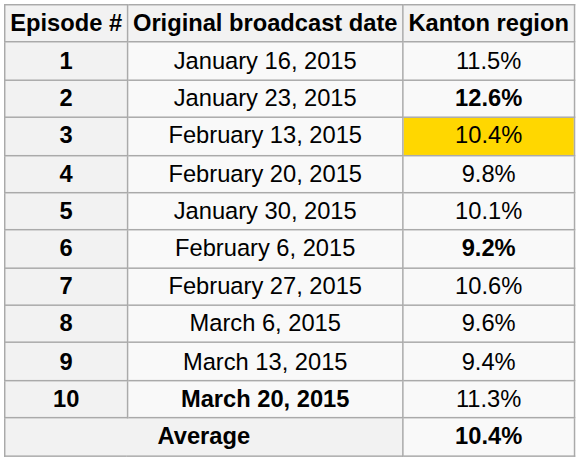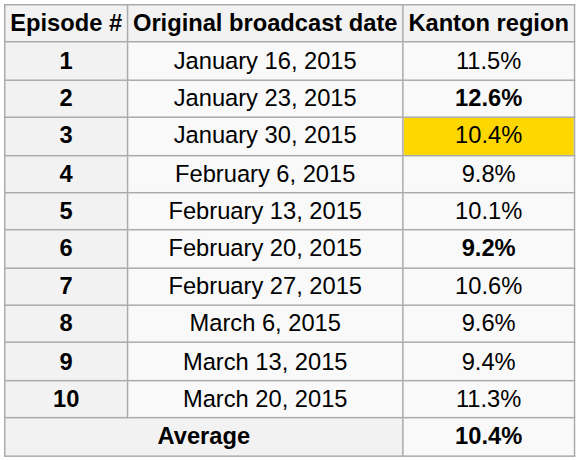3 | Original broadcast date: February 13, 2015 -> January 30, 2015
4 | Original broadcast date: February 20, 2015 -> February 6, 2015
5 | Original broadcast date: January 30, 2015 -> February 13, 2015
6 | Original broadcast date: February 6, 2015 -> February 20, 2015
10 | Original broadcast date: bold -> normal
